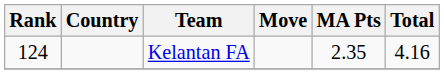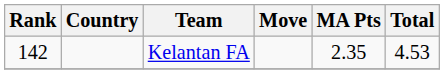Kelantan FA | Rank: 124 -> 142
Kelantan FA | Total: 4.16 -> 4.53
